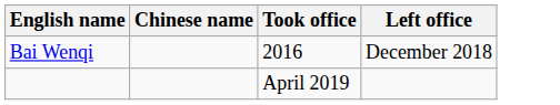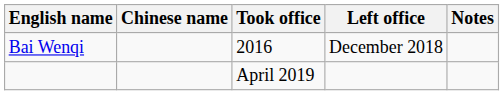+ column: Notes
